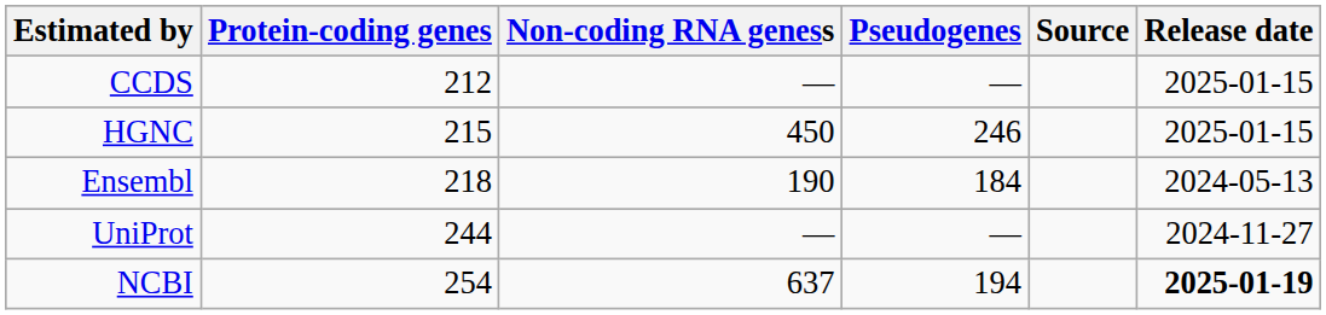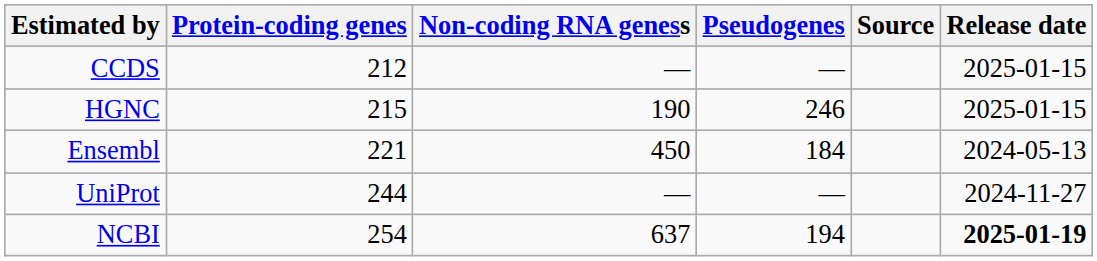HGNC | Non-coding RNA geness: 450 -> 190
Ensembl | Protein-coding genes: 218 -> 221
Ensembl | Non-coding RNA geness: 190 -> 450
